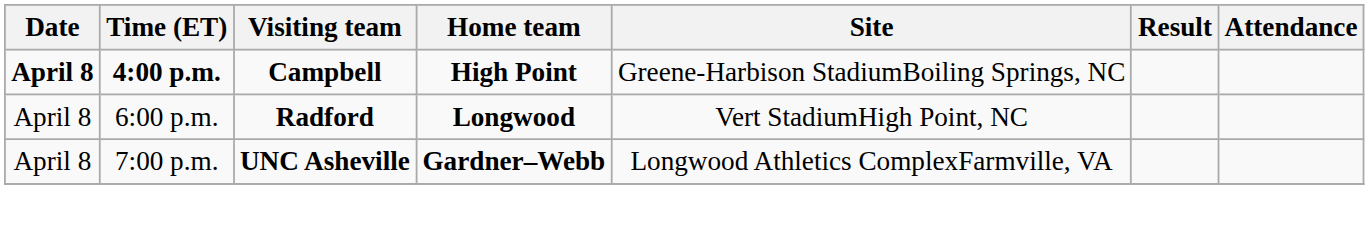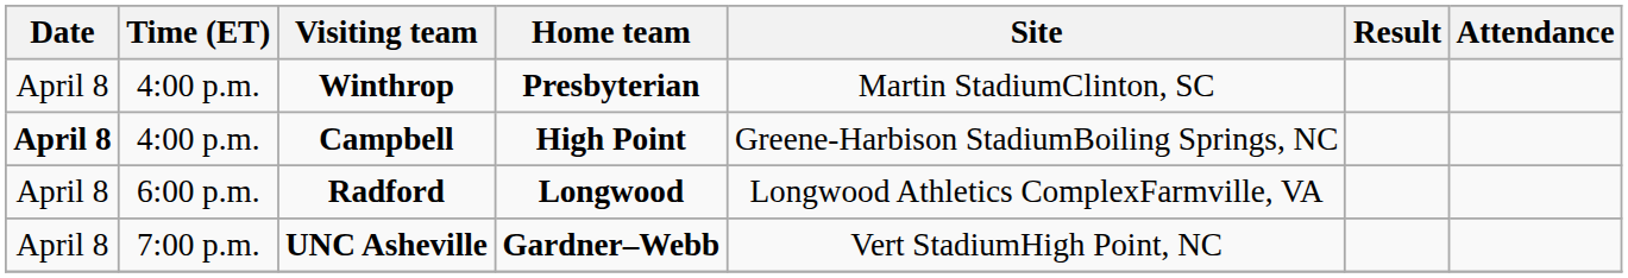+ row: April 8 | 4:00 p.m. | Winthrop | Presbyterian | Martin StadiumClinton, SC
Campbell | Time (ET): bold -> normal
Radford | Site: Vert StadiumHigh Point, NC -> Longwood Athletics ComplexFarmville, VA
UNC Asheville | Site: Longwood Athletics ComplexFarmville, VA -> Vert StadiumHigh Point, NC
